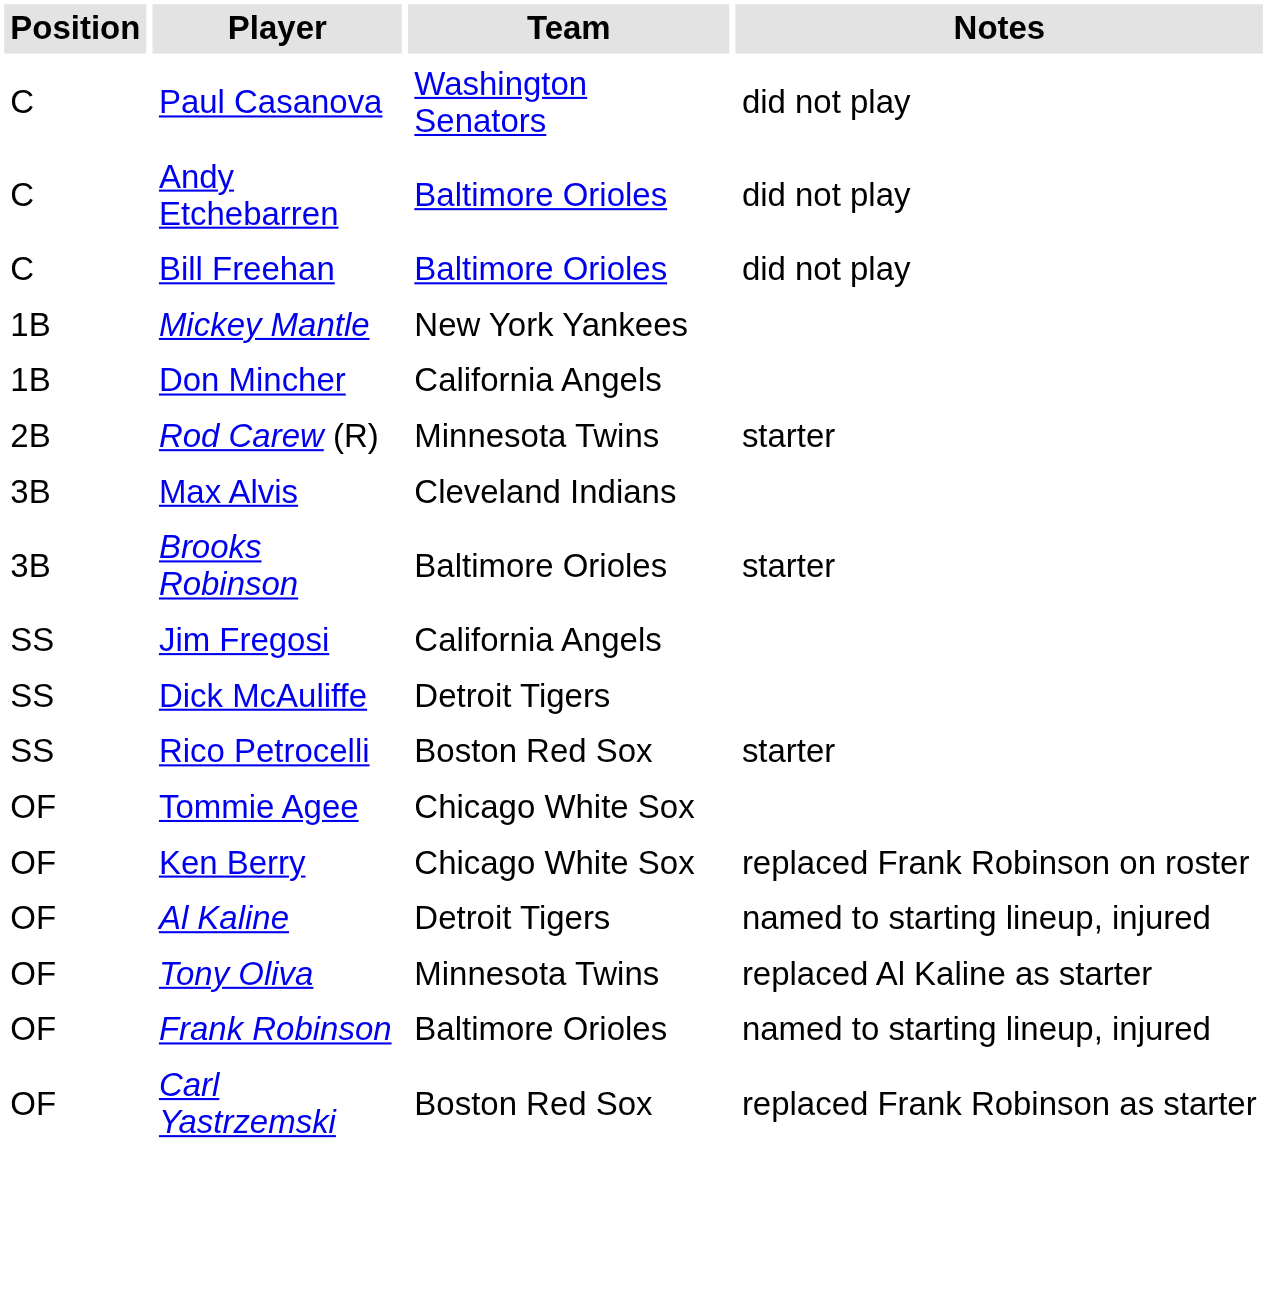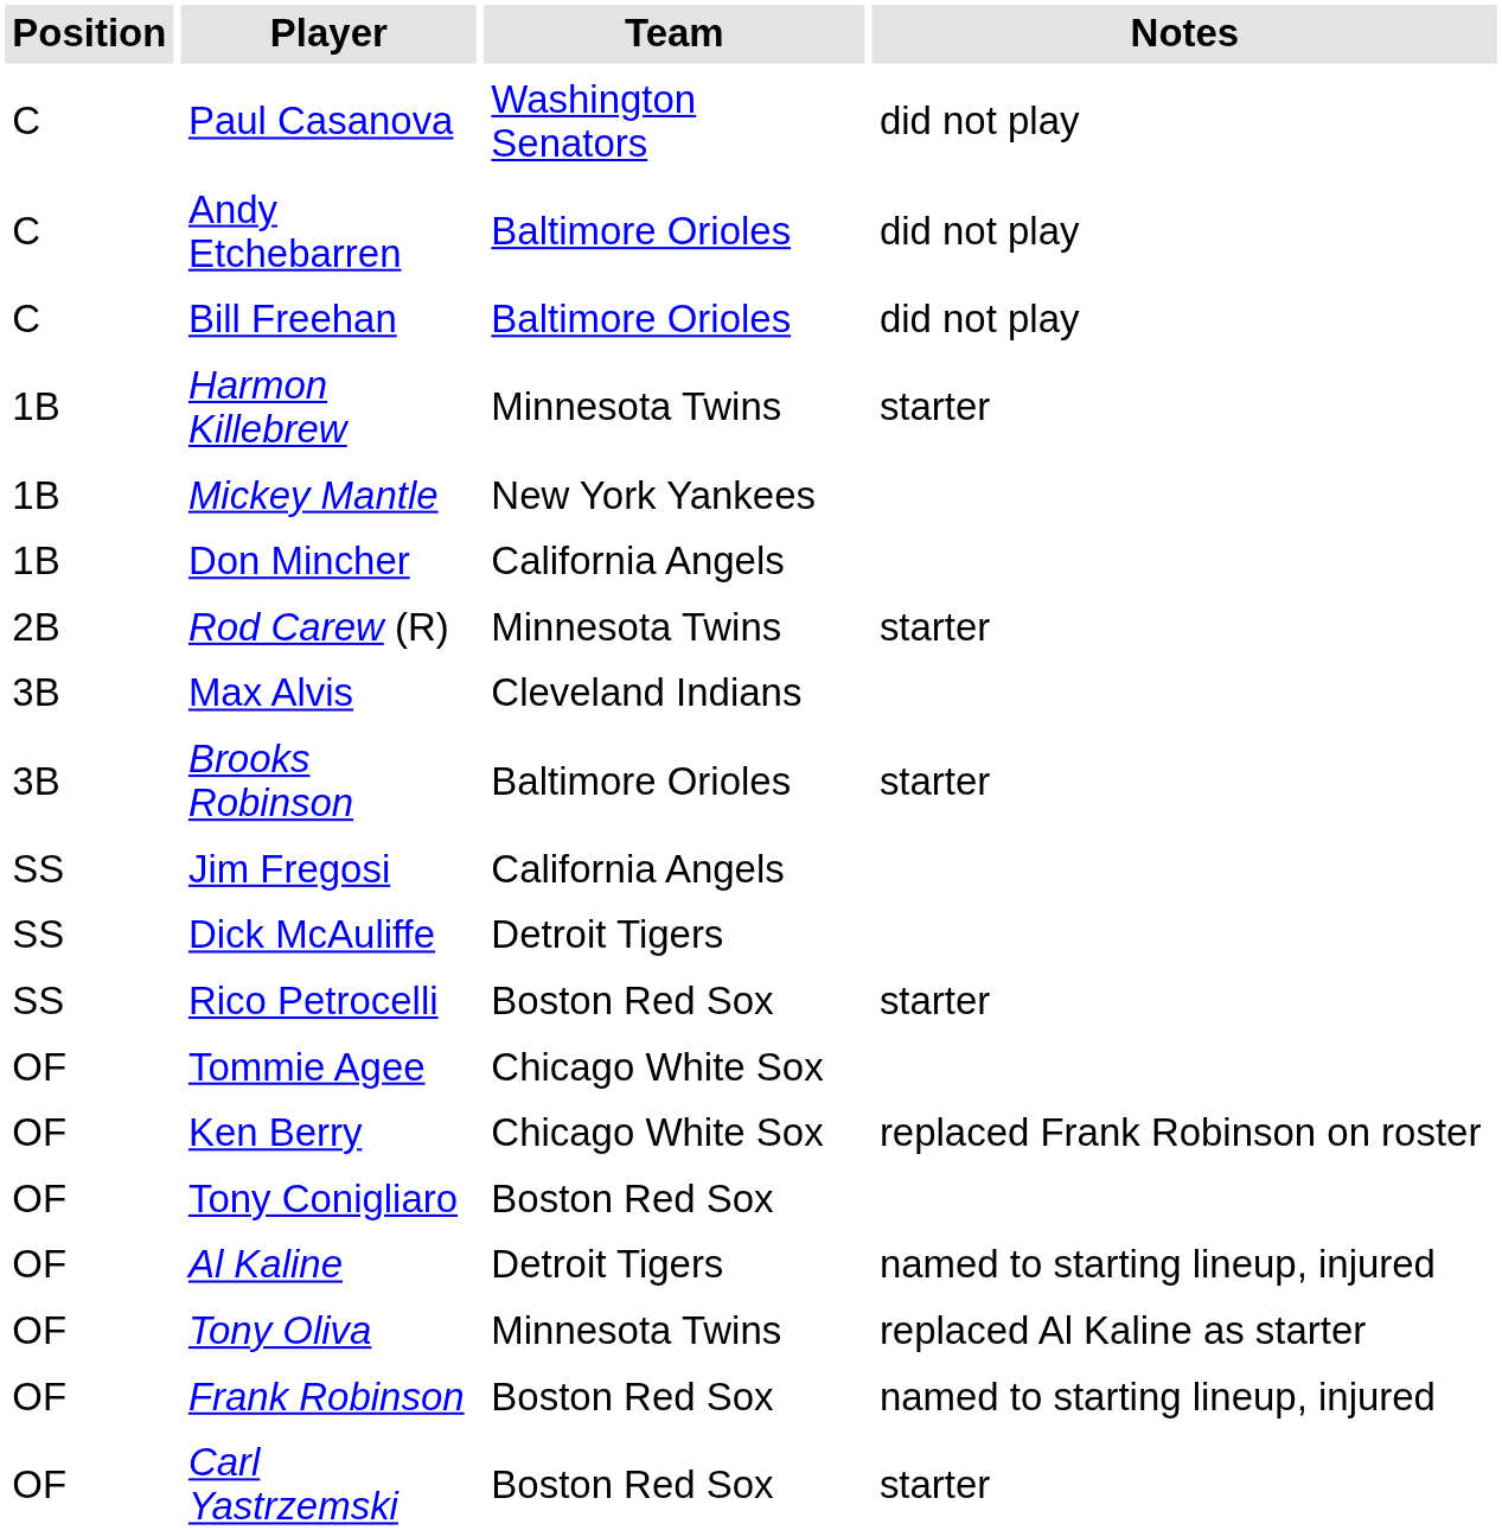+ row: 1B | Harmon Killebrew | Minnesota Twins | starter
+ row: OF | Tony Conigliaro | Boston Red Sox
Frank Robinson | Team: Baltimore Orioles -> Boston Red Sox
Carl Yastrzemski | Notes: replaced Frank Robinson as starter -> starter
